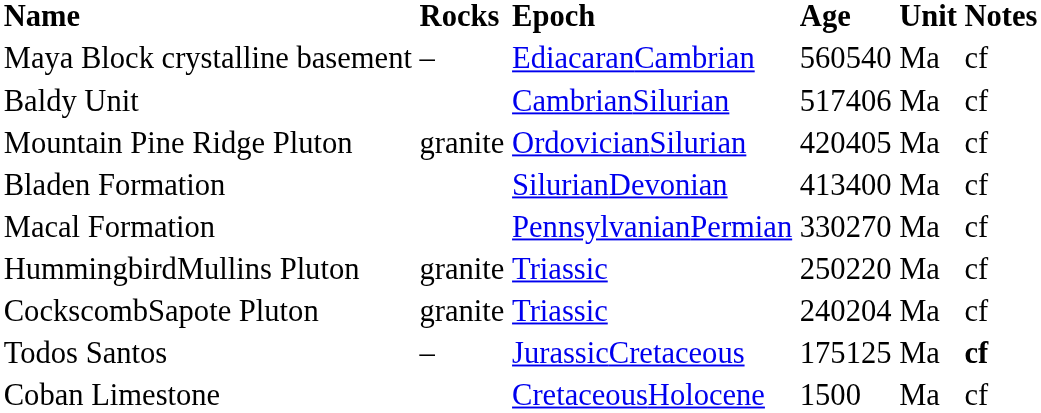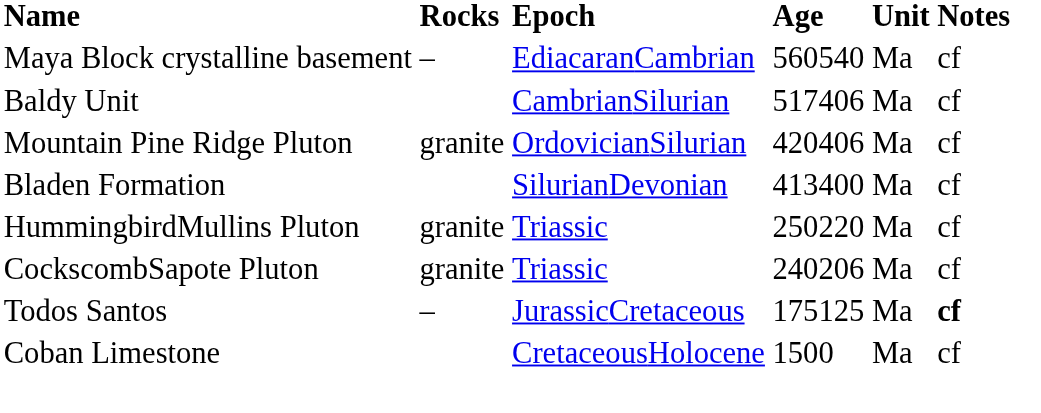Mountain Pine Ridge Pluton | Age: 420405 -> 420406
- row: Macal Formation | PennsylvanianPermian | 330270 | Ma | cf
CockscombSapote Pluton | Age: 240204 -> 240206
